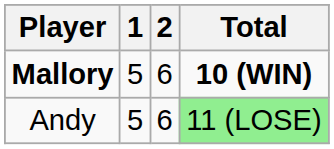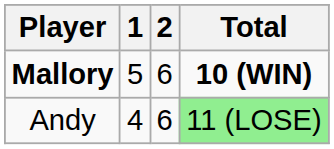Andy | 1: 5 -> 4
